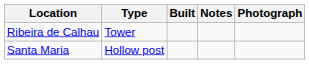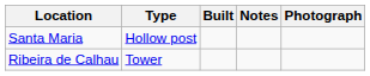rows swapped: Ribeira de Calhau <-> Santa Maria
